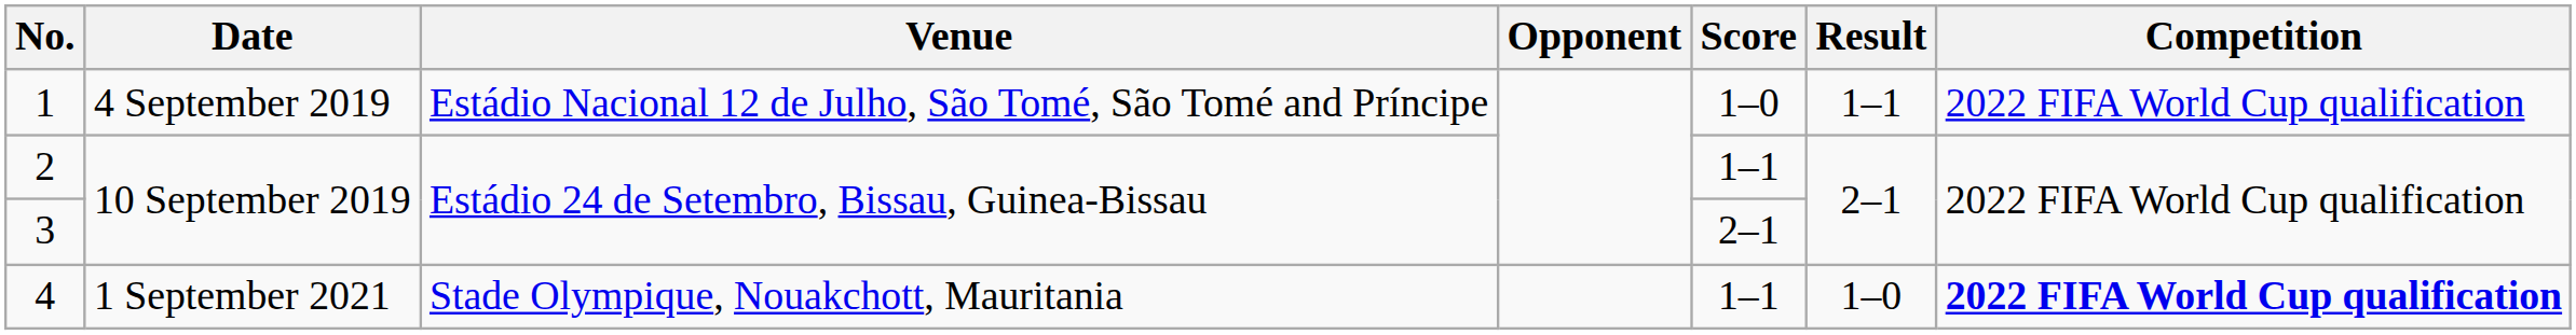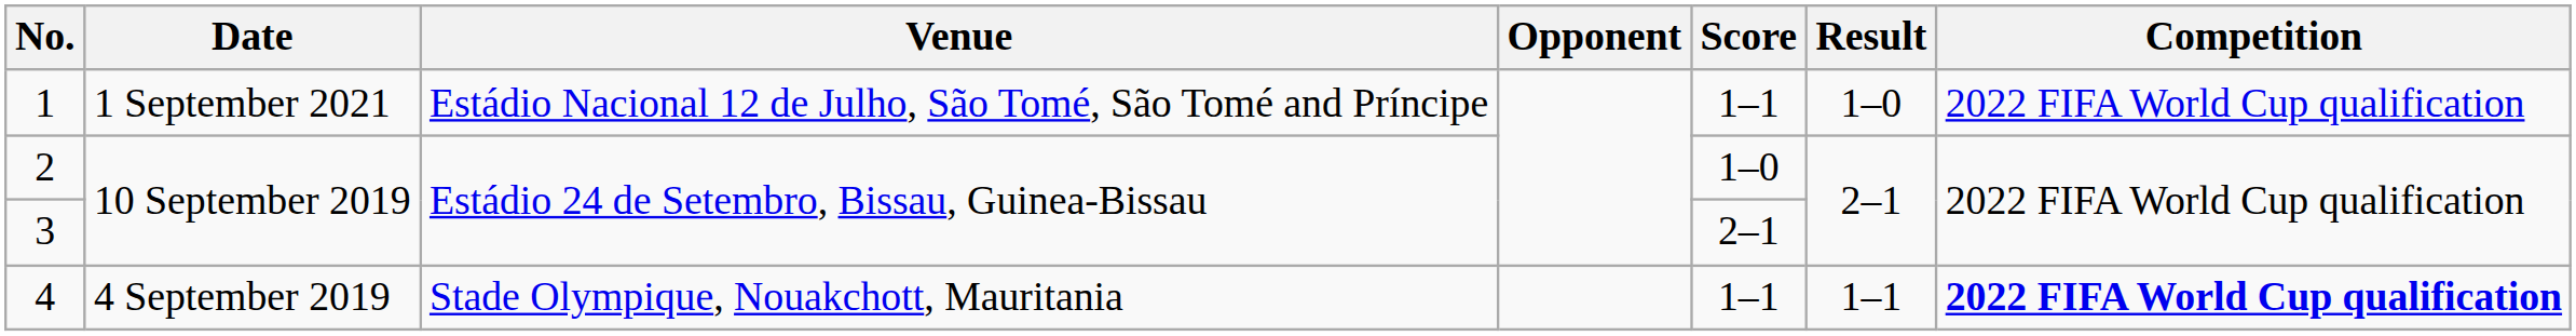1 | Date: 4 September 2019 -> 1 September 2021
1 | Score: 1–0 -> 1–1
1 | Result: 1–1 -> 1–0
2 | Score: 1–1 -> 1–0
4 | Date: 1 September 2021 -> 4 September 2019
4 | Result: 1–0 -> 1–1
